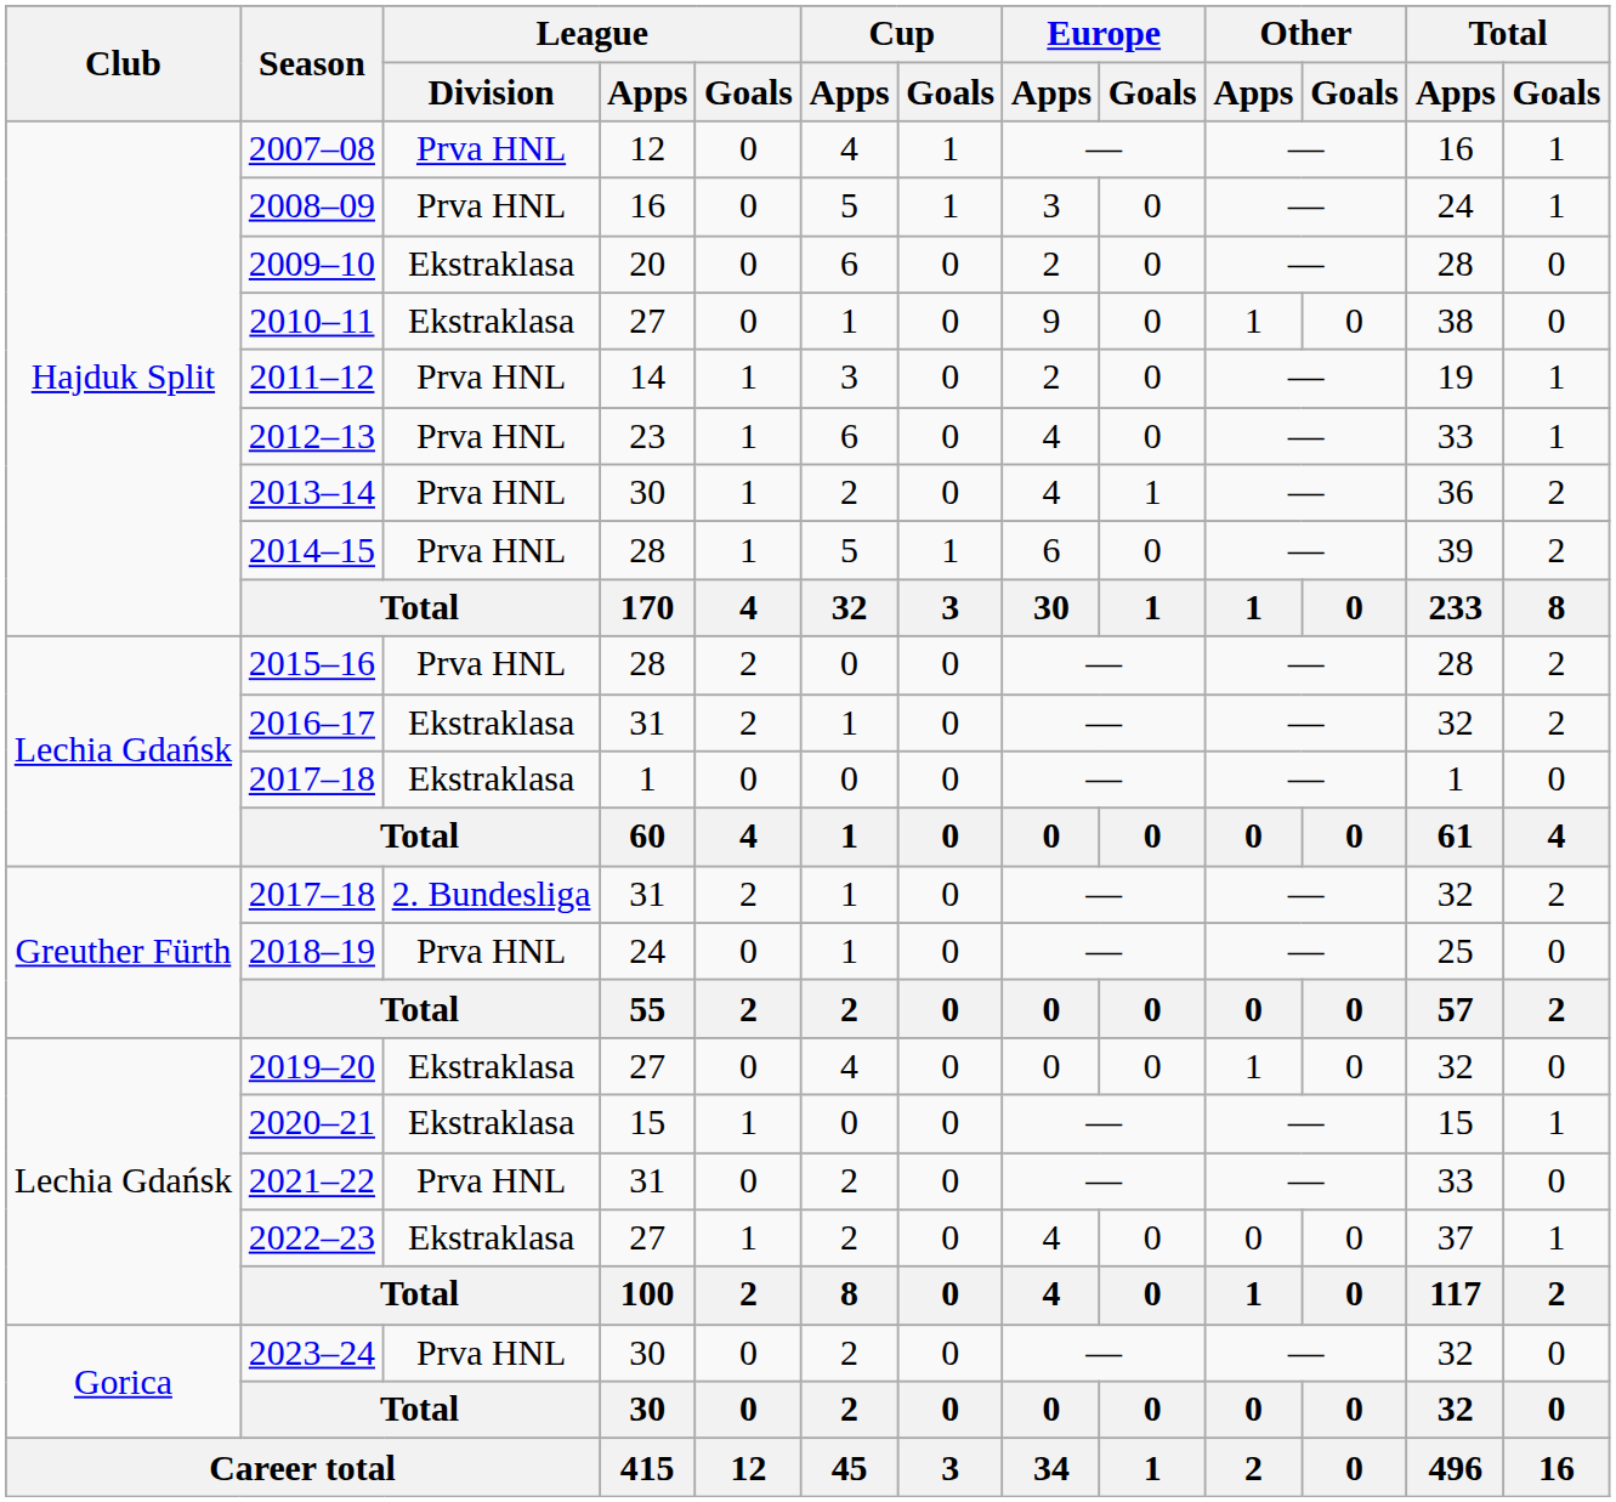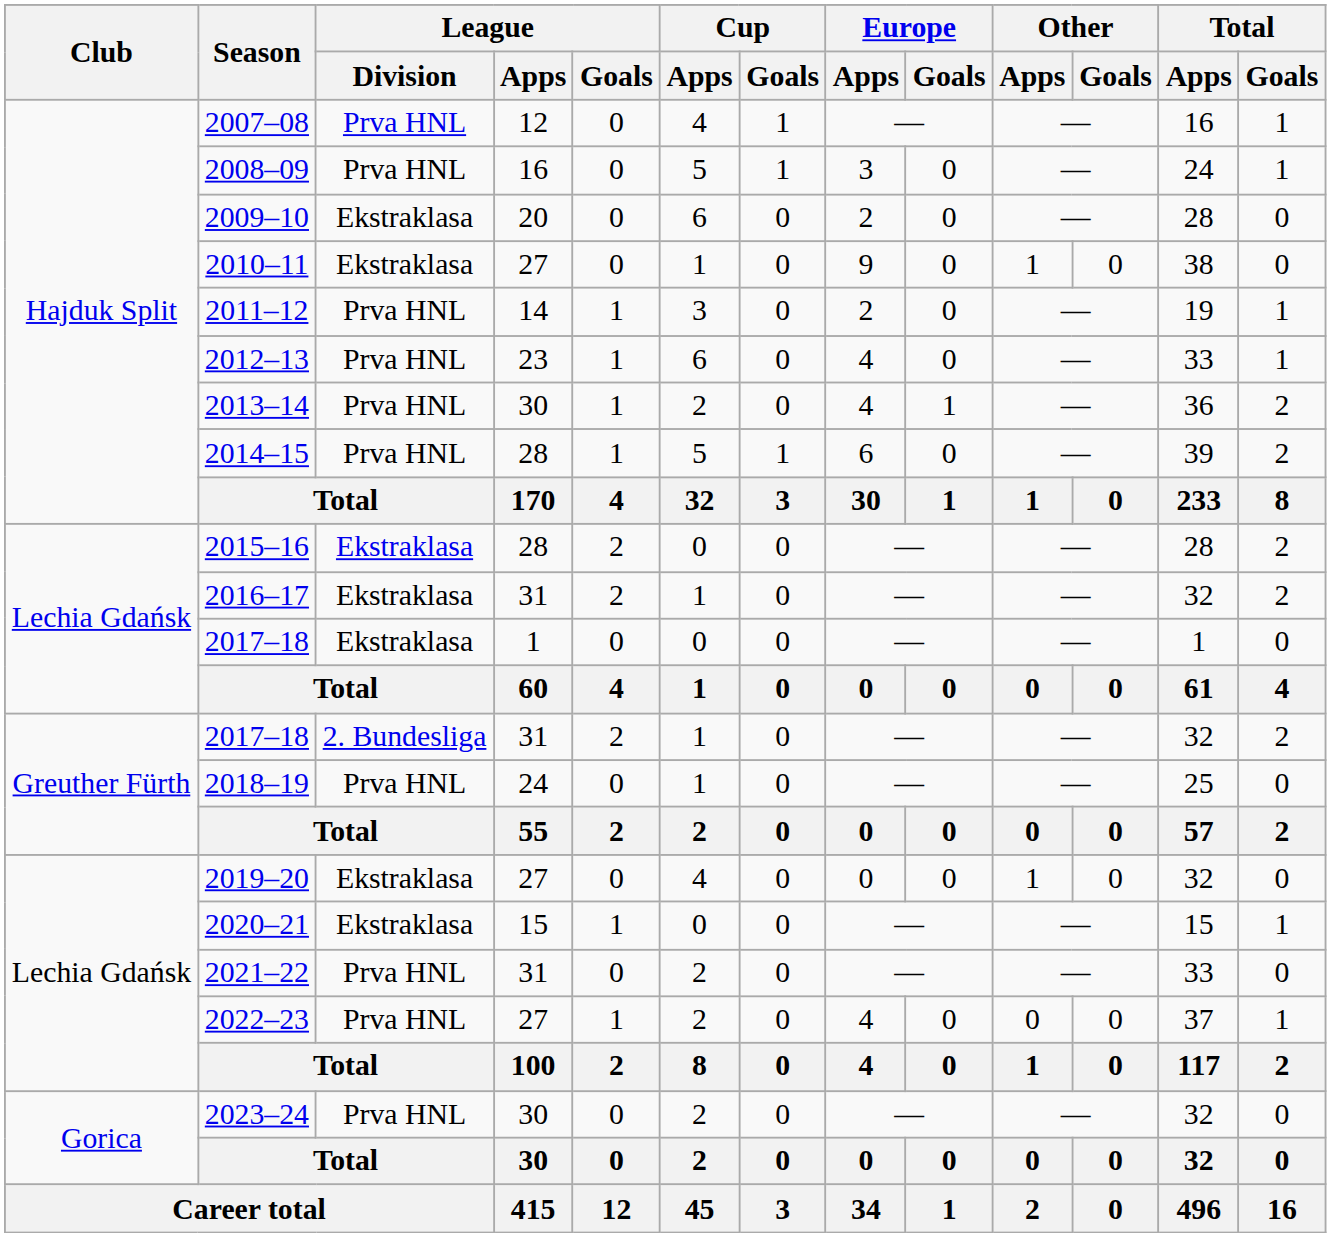2015–16 | League / Division: Prva HNL -> Ekstraklasa
2022–23 | League / Division: Ekstraklasa -> Prva HNL
